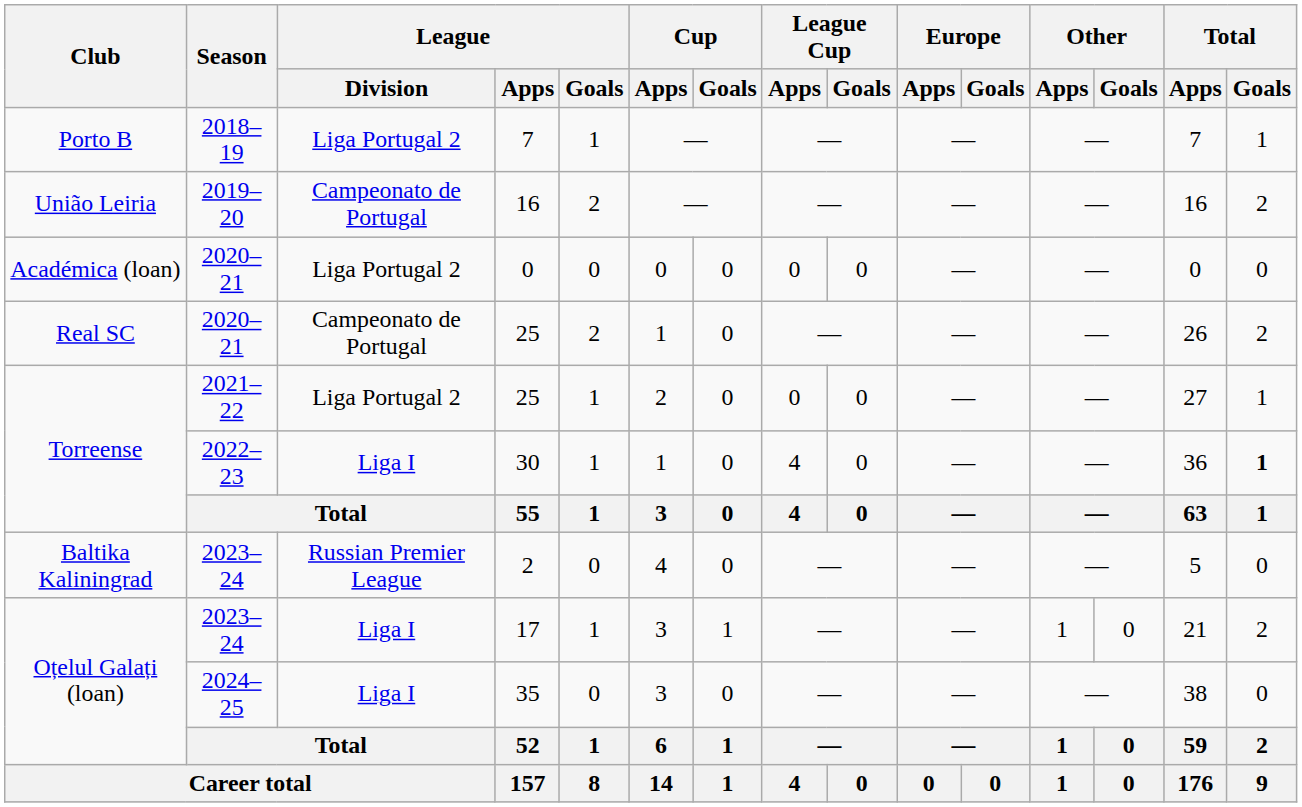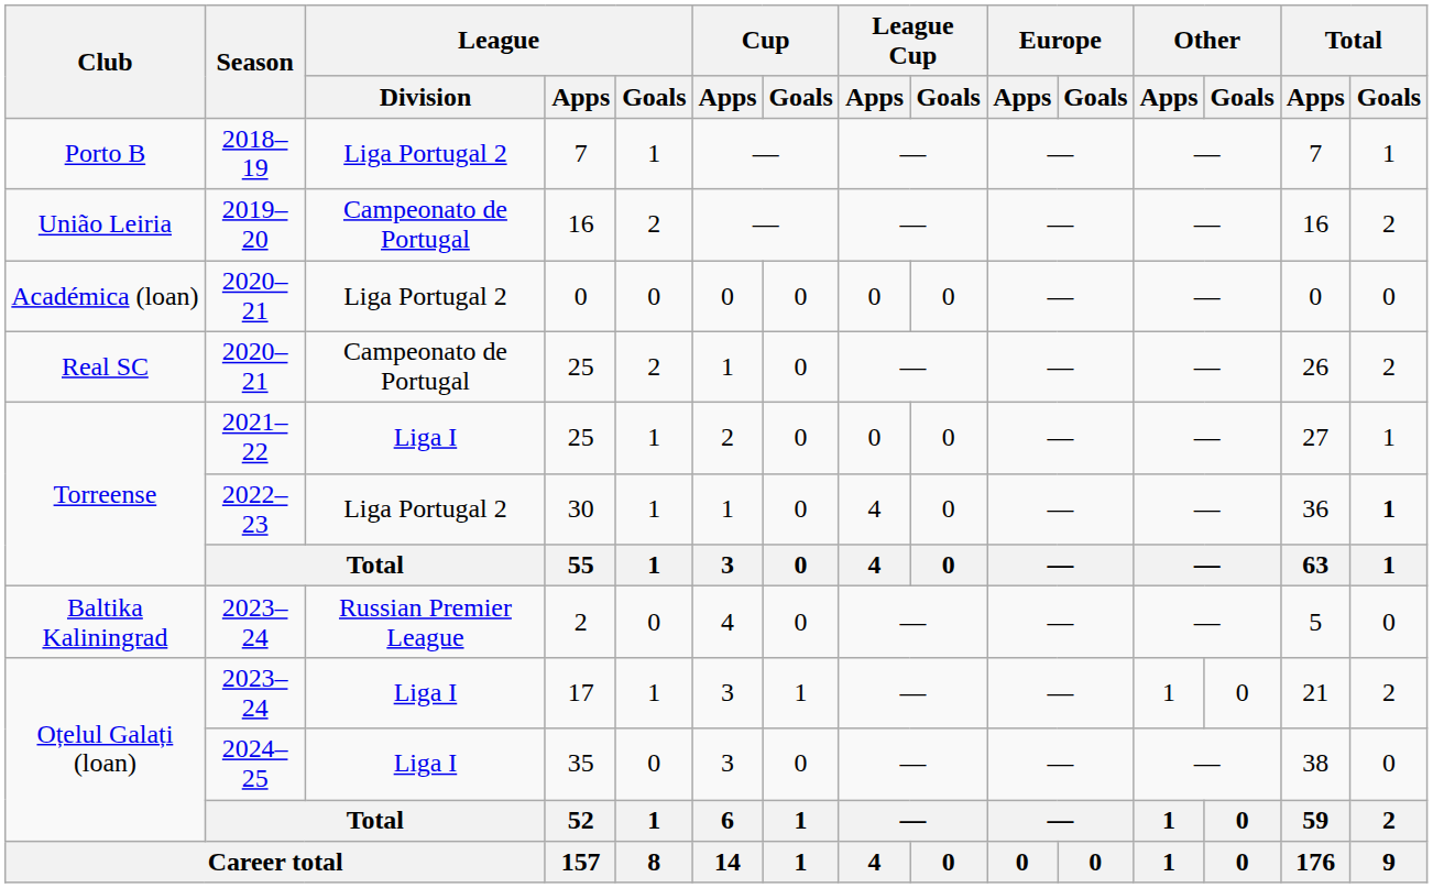Torreense / 25 | League / Division: Liga Portugal 2 -> Liga I
30 | League / Division: Liga I -> Liga Portugal 2
